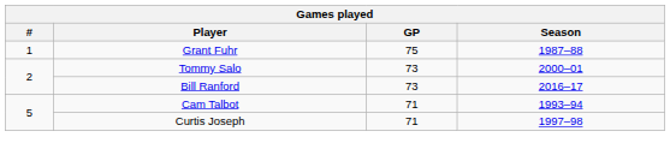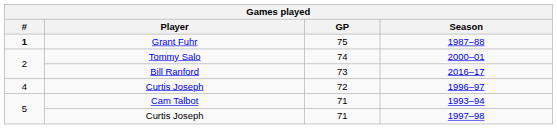1987–88 | #: normal -> bold
2000–01 | GP: 73 -> 74
+ row: 4 | Curtis Joseph | 72 | 1996–97
